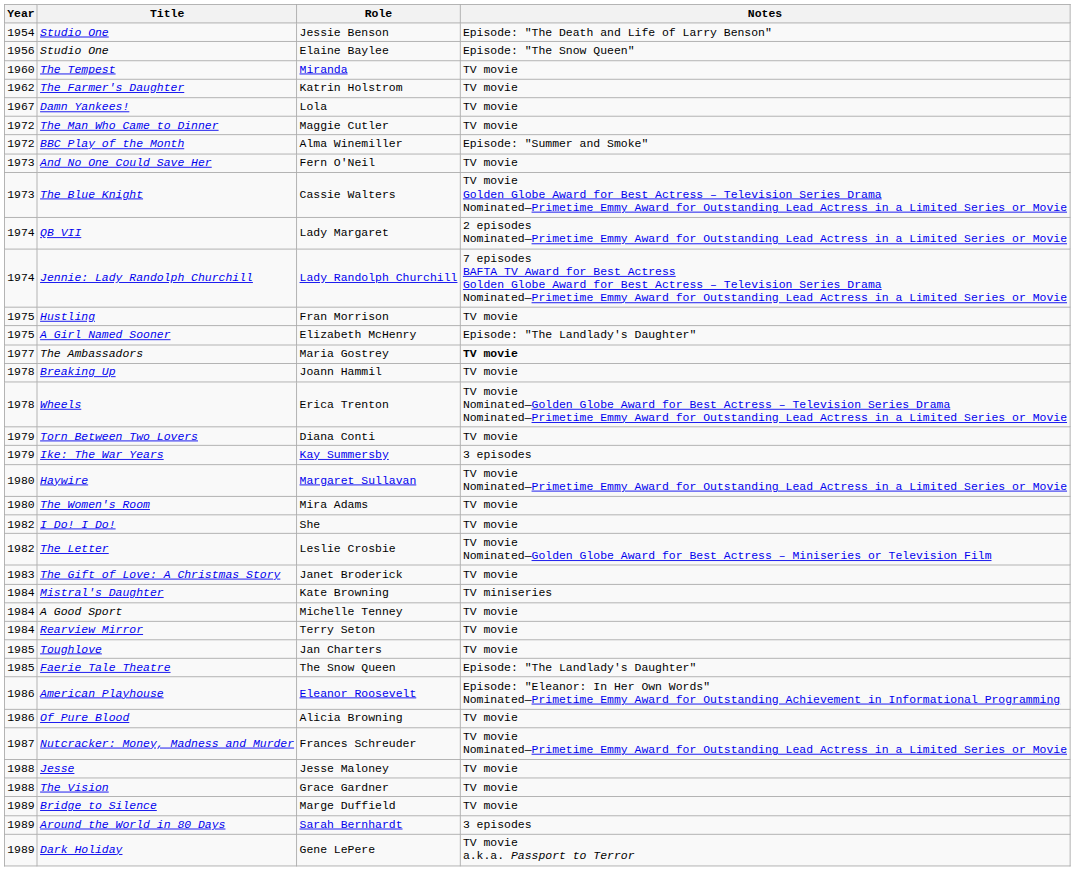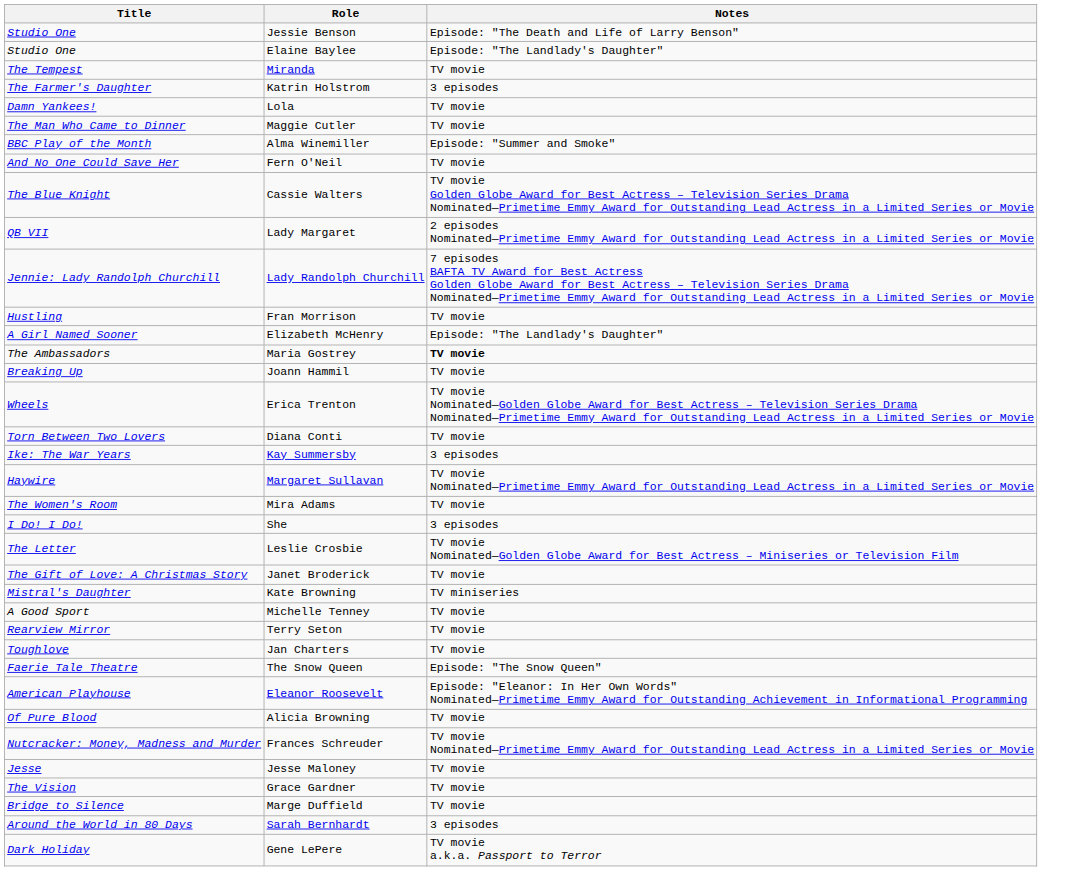- column: Year | 1954 | 1956 | 1960 | 1962 | 1967 | 1972 | 1972 | 1973 | 1973 | 1974 | 1974 | 1975 | 1975 | 1977 | 1978 | 1978 | 1979 | 1979 | 1980 | 1980 | 1982 | 1982 | 1983 | 1984 | 1984 | 1984 | 1985 | 1985 | 1986 | 1986 | 1987 | 1988 | 1988 | 1989 | 1989 | 1989
Elaine Baylee | Notes: Episode: "The Snow Queen" -> Episode: "The Landlady's Daughter"
Katrin Holstrom | Notes: TV movie -> 3 episodes
She | Notes: TV movie -> 3 episodes
The Snow Queen | Notes: Episode: "The Landlady's Daughter" -> Episode: "The Snow Queen"
